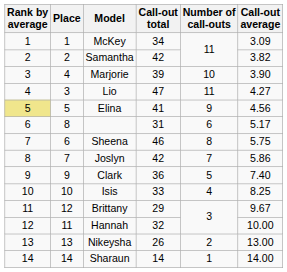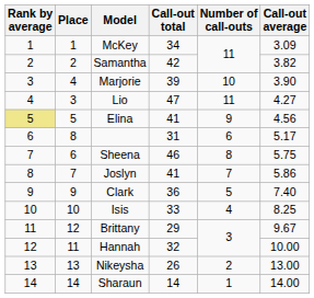Joslyn | Call-out total: 42 -> 41
